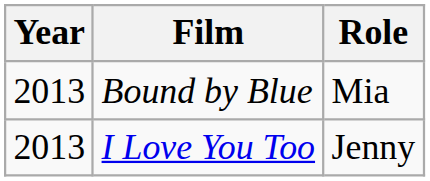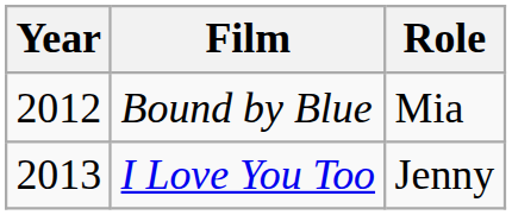Bound by Blue | Year: 2013 -> 2012
